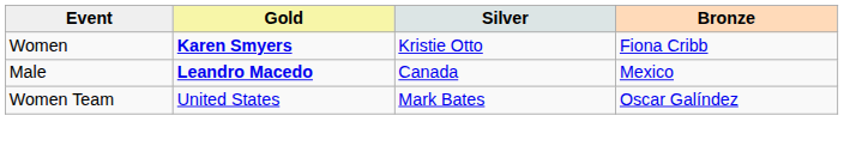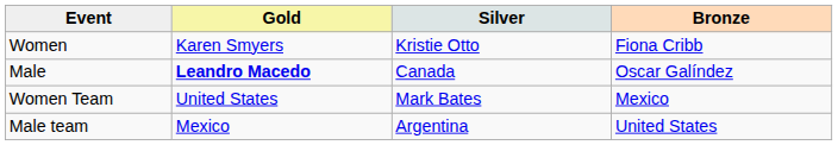Women | Gold: bold -> normal
Male | Bronze: Mexico -> Oscar Galíndez
Women Team | Bronze: Oscar Galíndez -> Mexico
+ row: Male team | Mexico | Argentina | United States
